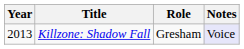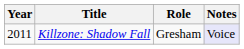Killzone: Shadow Fall | Year: 2013 -> 2011
